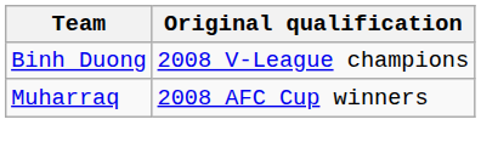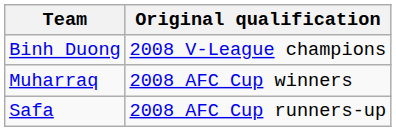+ row: Safa | 2008 AFC Cup runners-up
